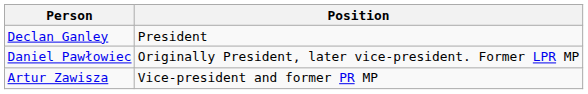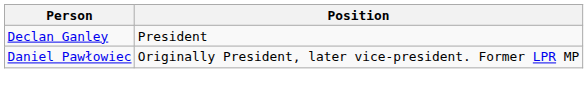- row: Artur Zawisza | Vice-president and former PR MP
